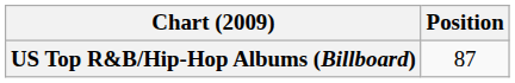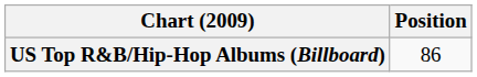US Top R&B/Hip-Hop Albums (Billboard) | Position: 87 -> 86
